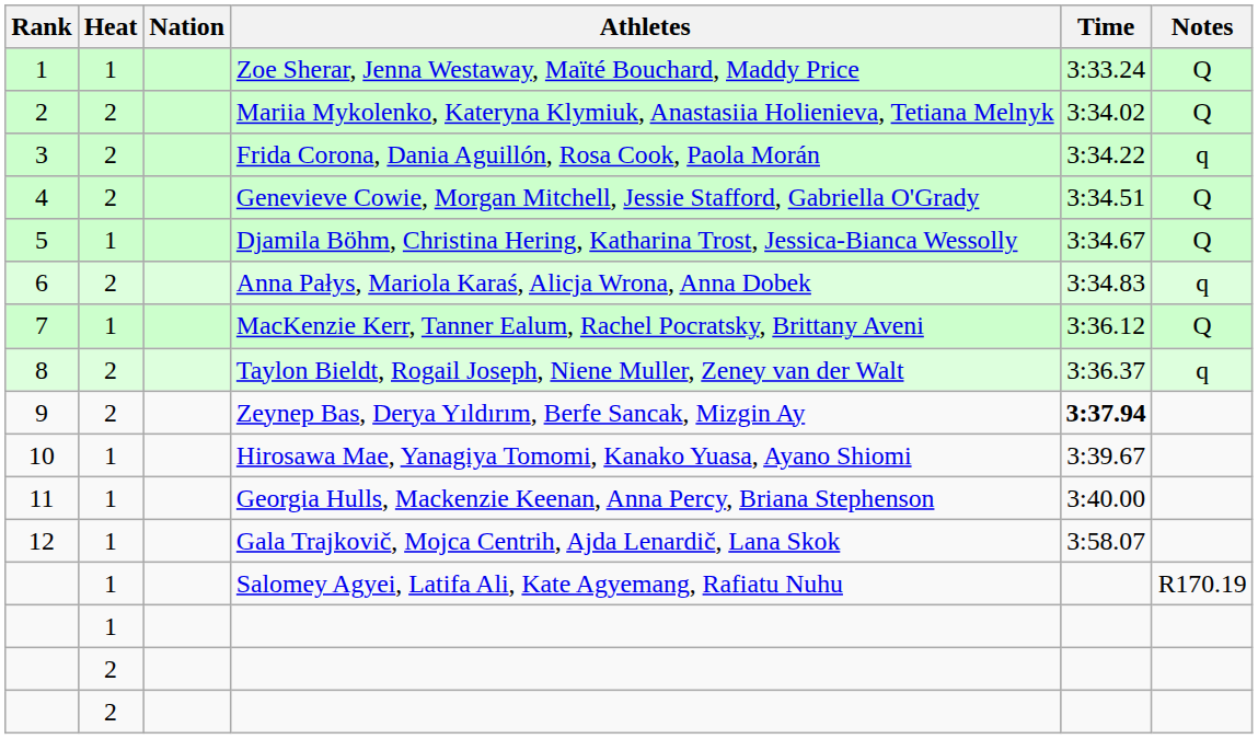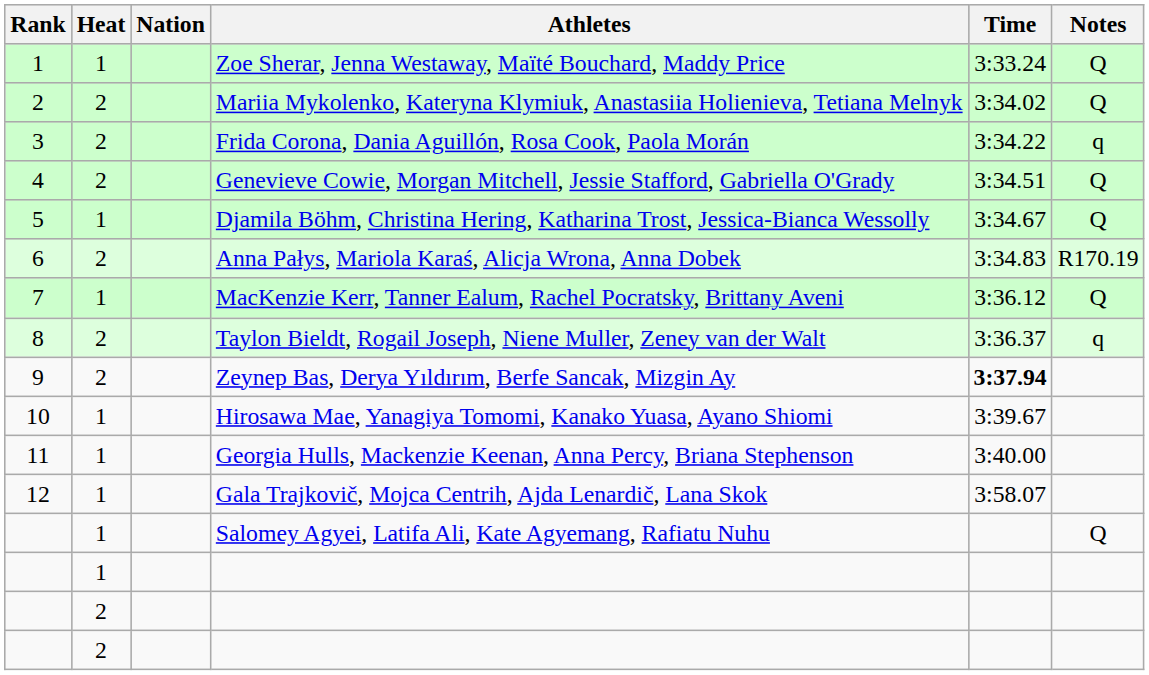Anna Pałys, Mariola Karaś, Alicja Wrona, Anna Dobek | Notes: q -> R170.19
Salomey Agyei, Latifa Ali, Kate Agyemang, Rafiatu Nuhu | Notes: R170.19 -> Q
